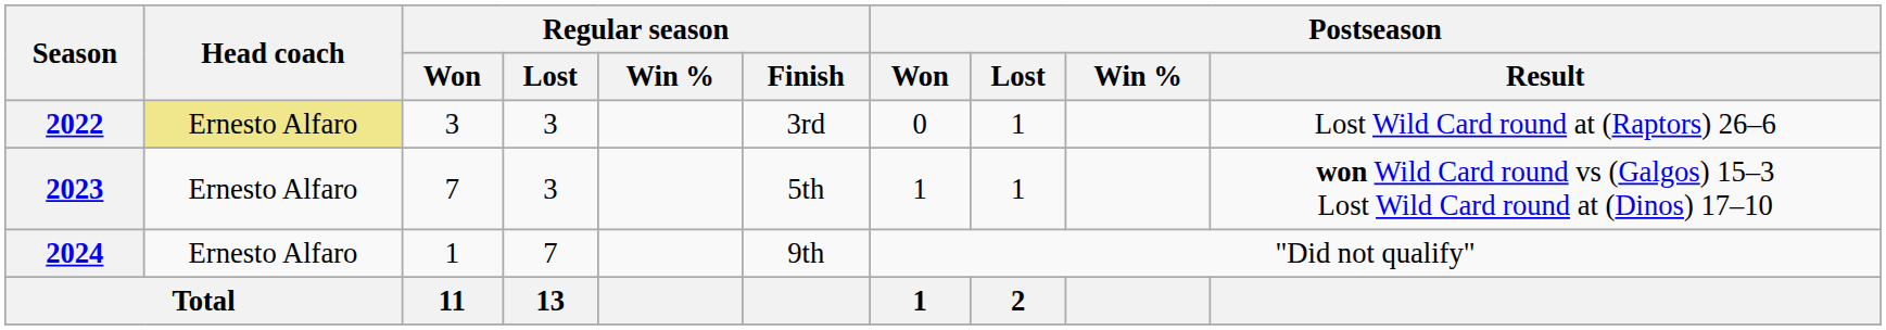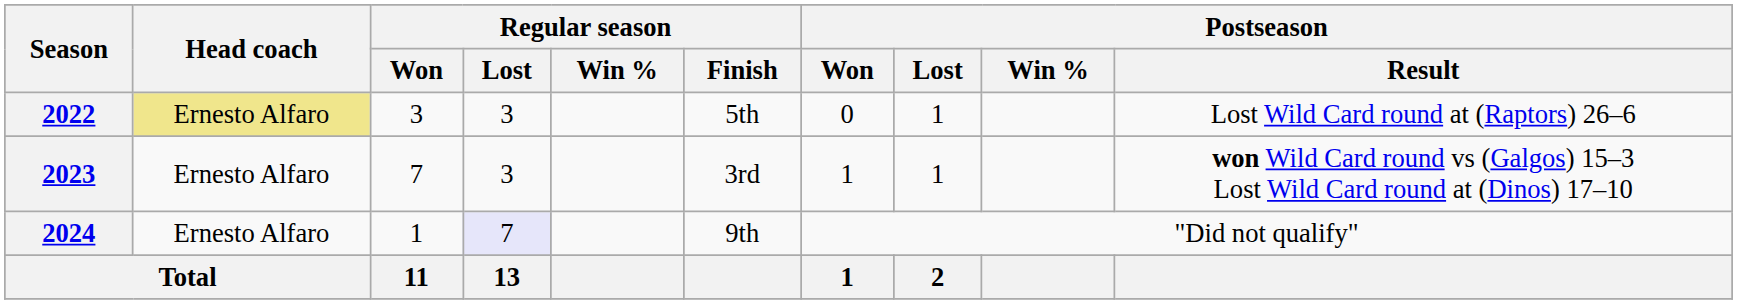2022 | Regular season / Finish: 3rd -> 5th
2023 | Regular season / Finish: 5th -> 3rd
2024 | Regular season / Lost: no background -> lavender background
